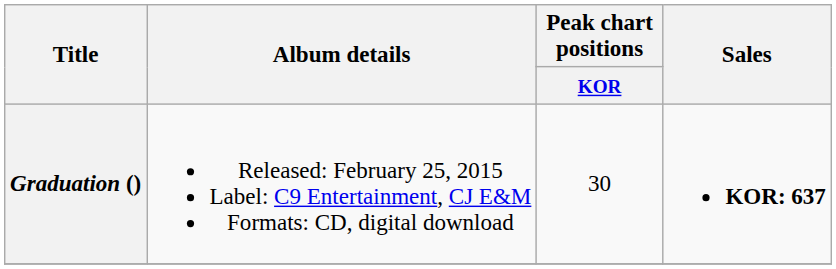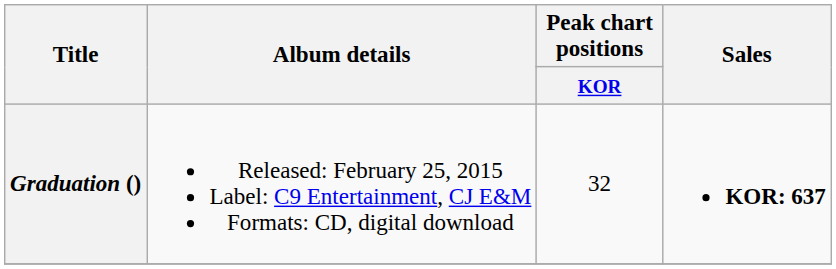Graduation () | Peak chart positions / KOR: 30 -> 32
